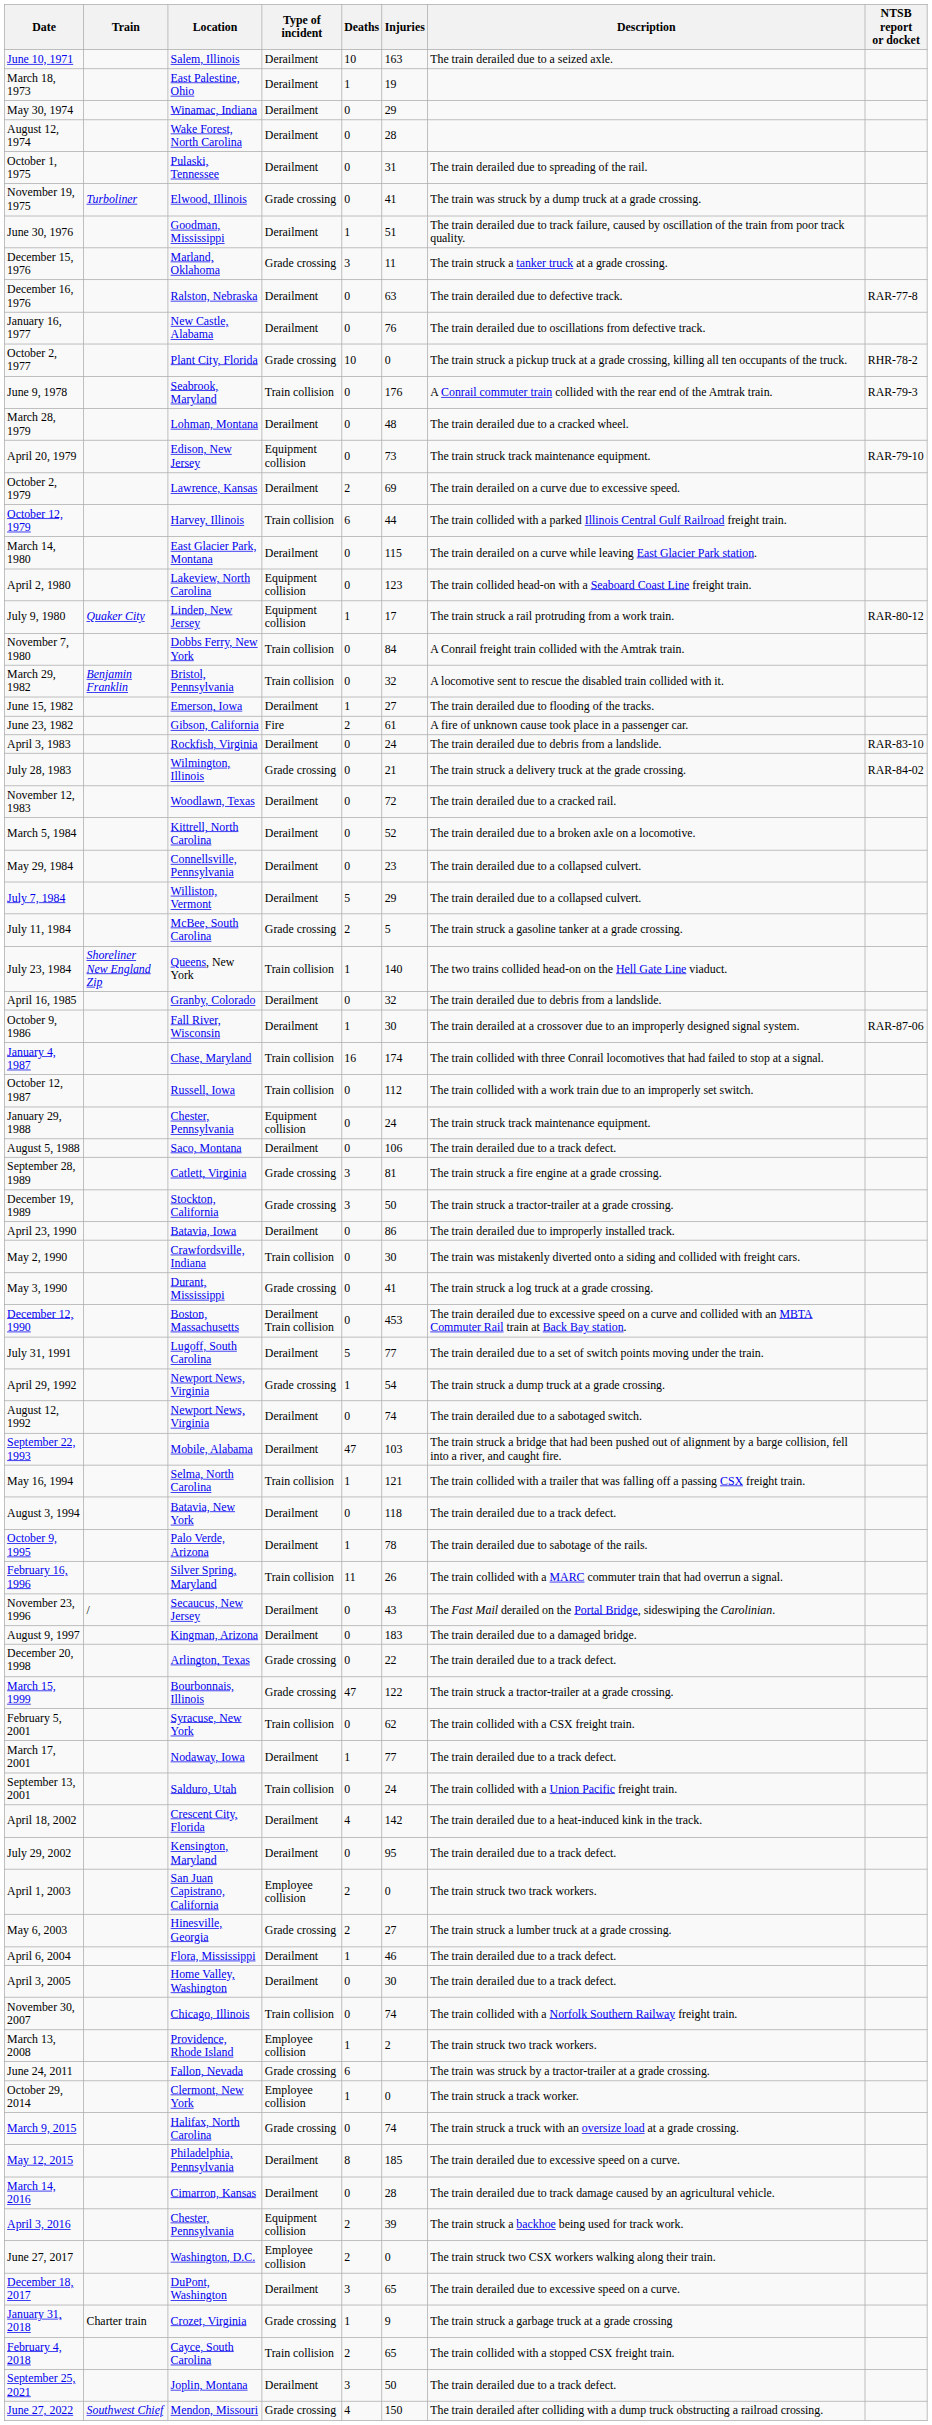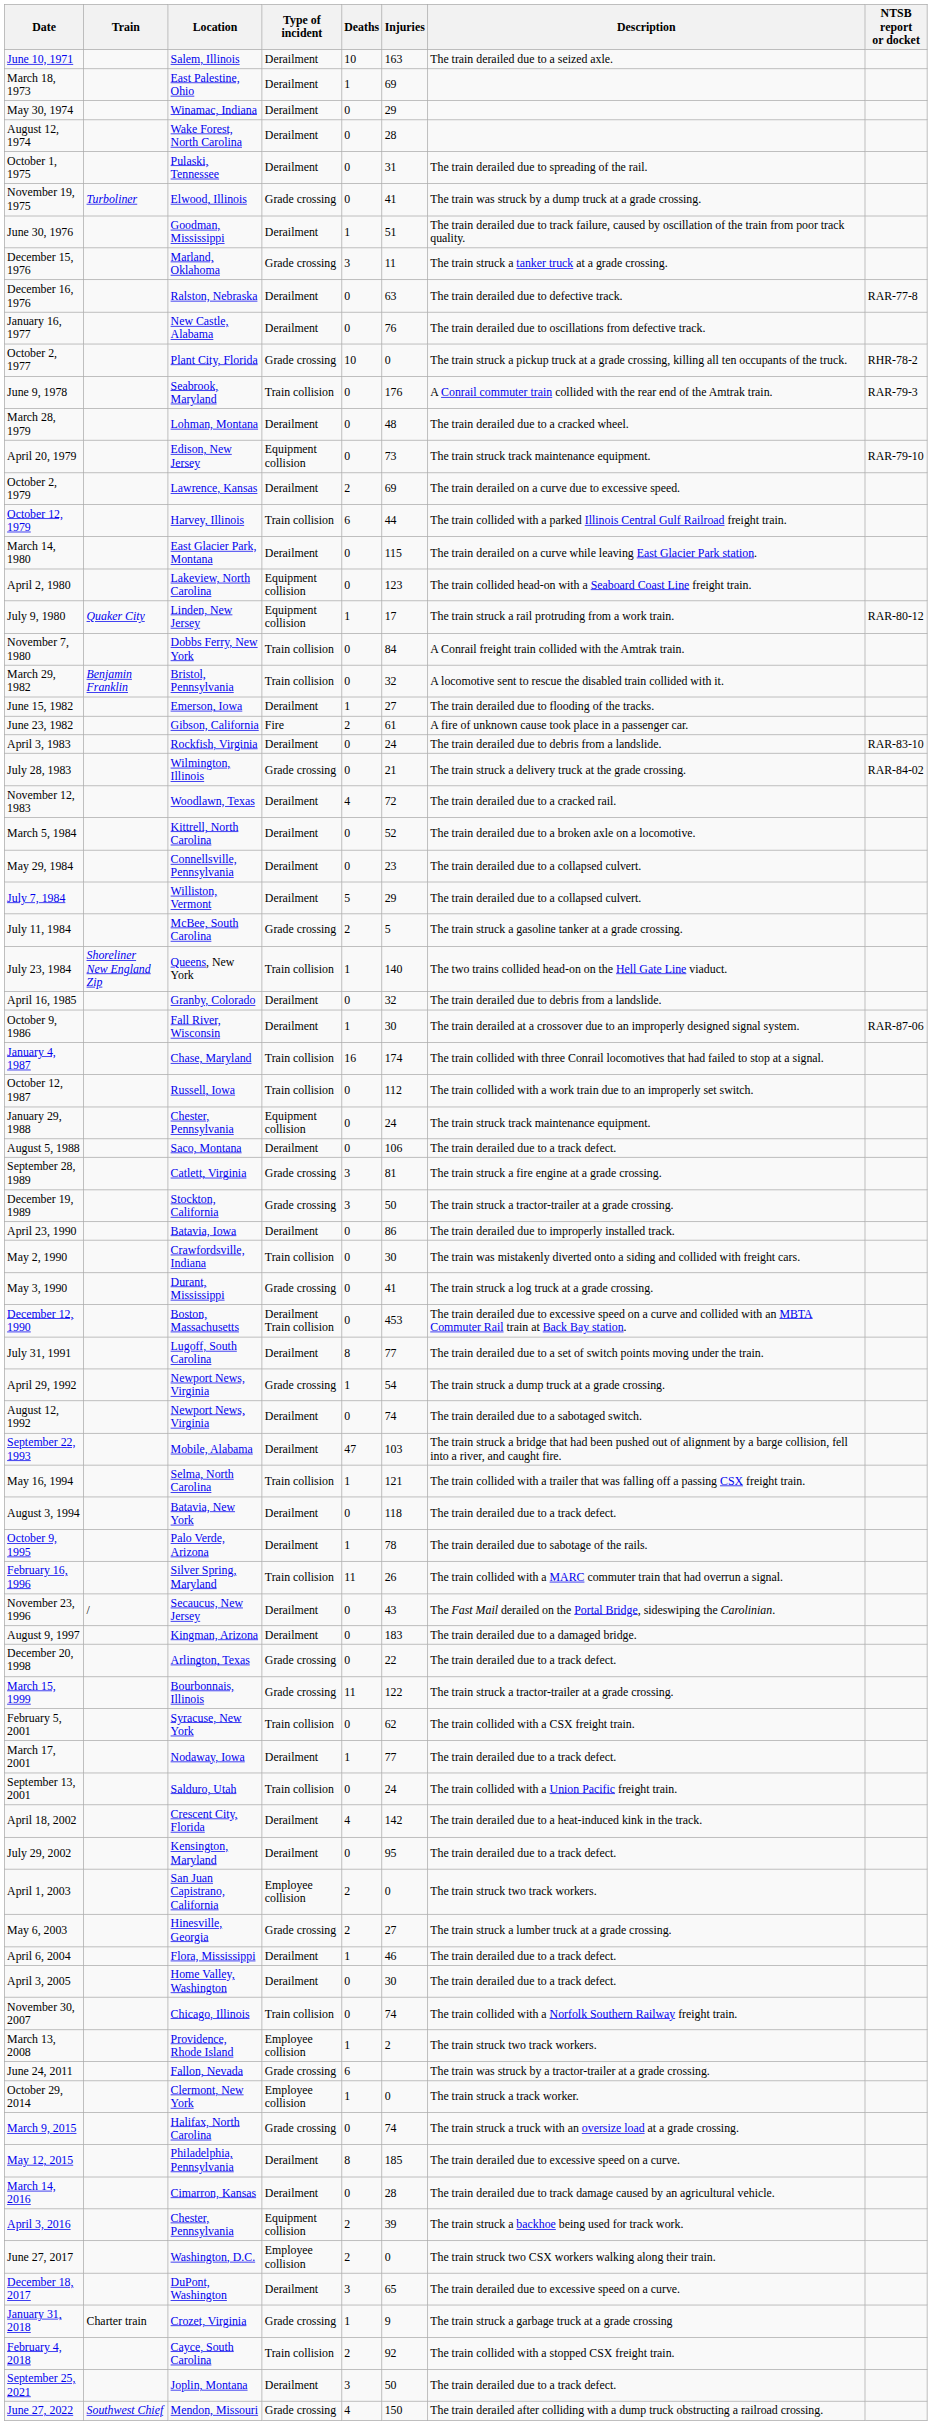March 18, 1973 | Injuries: 19 -> 69
November 12, 1983 | Deaths: 0 -> 4
July 31, 1991 | Deaths: 5 -> 8
March 15, 1999 | Deaths: 47 -> 11
February 4, 2018 | Injuries: 65 -> 92
